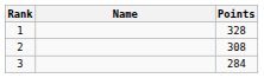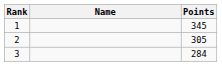1 | Points: 328 -> 345
2 | Points: 308 -> 305
